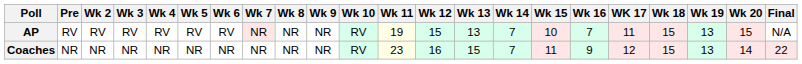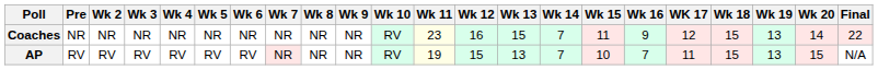rows swapped: AP <-> Coaches
